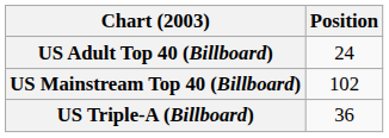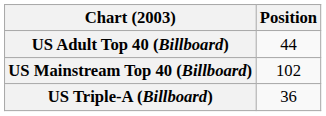US Adult Top 40 (Billboard) | Position: 24 -> 44
